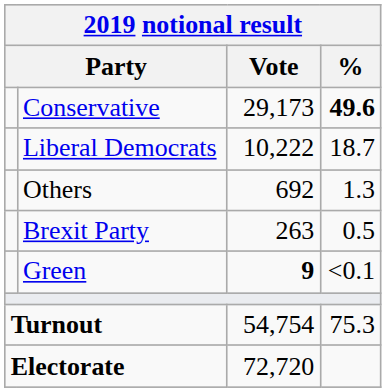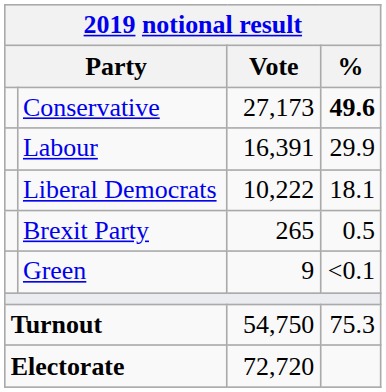Conservative | Vote: 29,173 -> 27,173
+ row: Labour | 16,391 | 29.9
Liberal Democrats | %: 18.7 -> 18.1
- row: Others | 692 | 1.3
Brexit Party | Vote: 263 -> 265
Green | Vote: bold -> normal
Turnout | Vote: 54,754 -> 54,750
